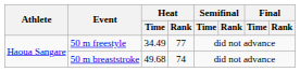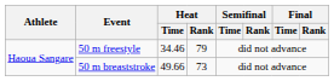50 m freestyle | Heat / Time: 34.49 -> 34.46
50 m freestyle | Heat / Rank: 77 -> 79
50 m breaststroke | Heat / Time: 49.68 -> 49.66
50 m breaststroke | Heat / Rank: 74 -> 73
